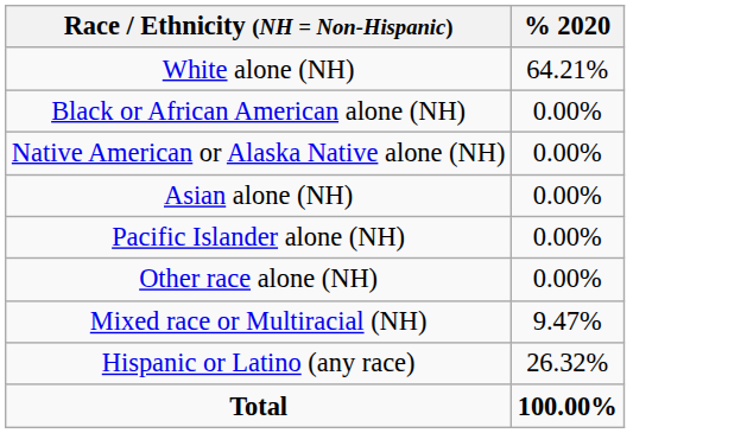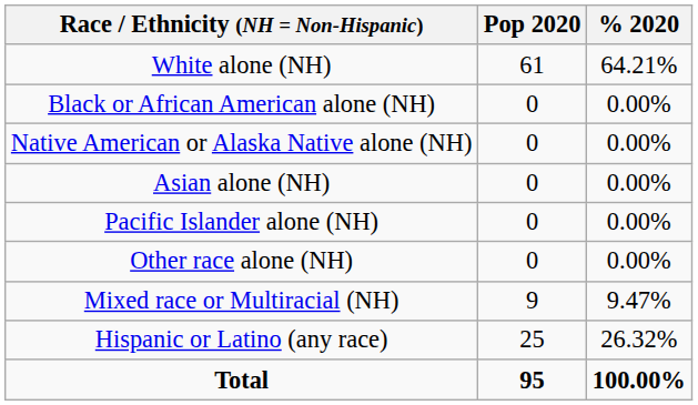+ column: Pop 2020 | 61 | 0 | 0 | 0 | 0 | 0 | 9 | 25 | 95
